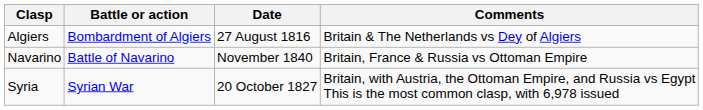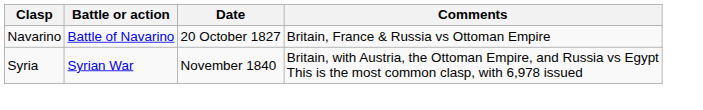- row: Algiers | Bombardment of Algiers | 27 August 1816 | Britain & The Netherlands vs Dey of Algiers
Navarino | Date: November 1840 -> 20 October 1827
Syria | Date: 20 October 1827 -> November 1840
